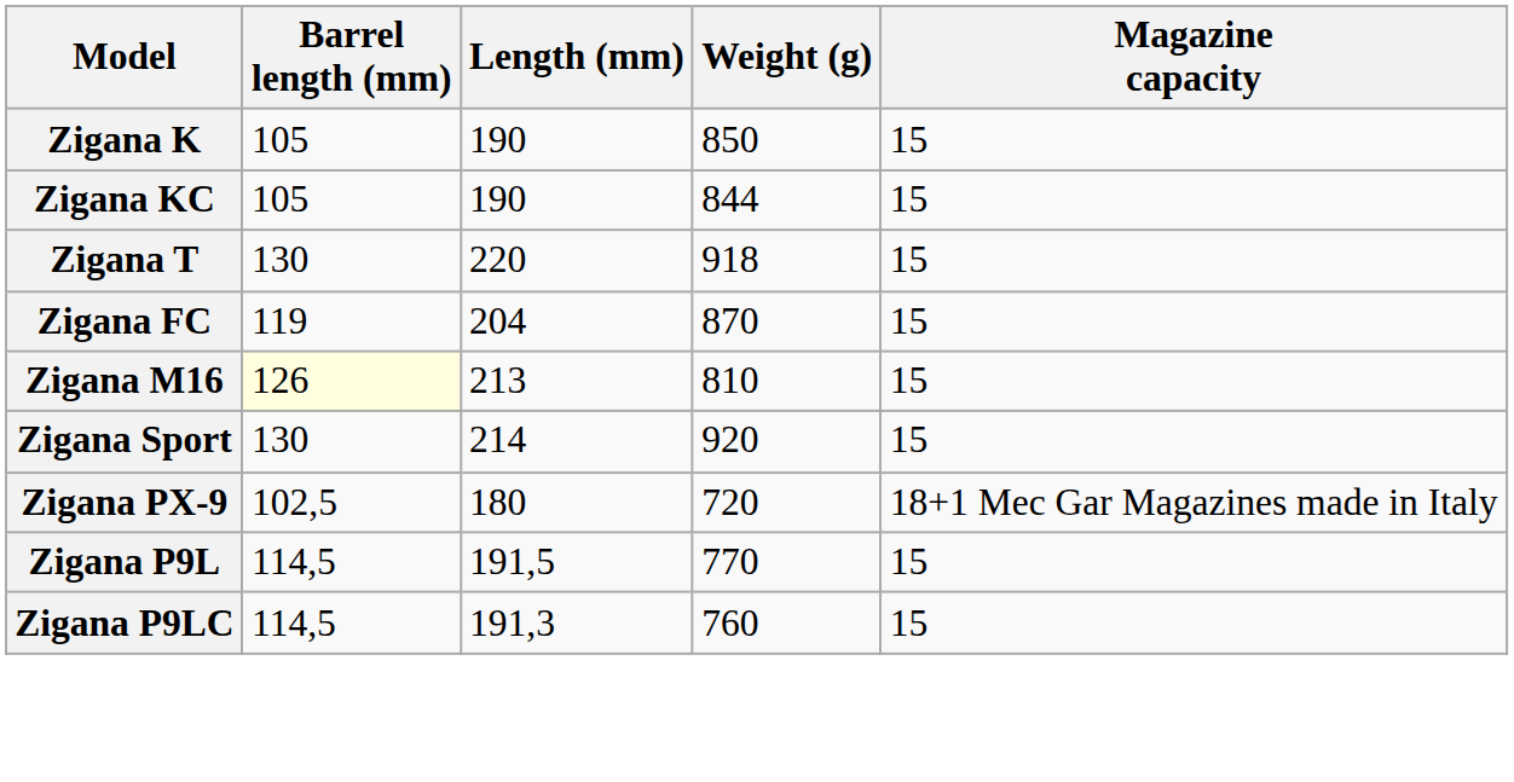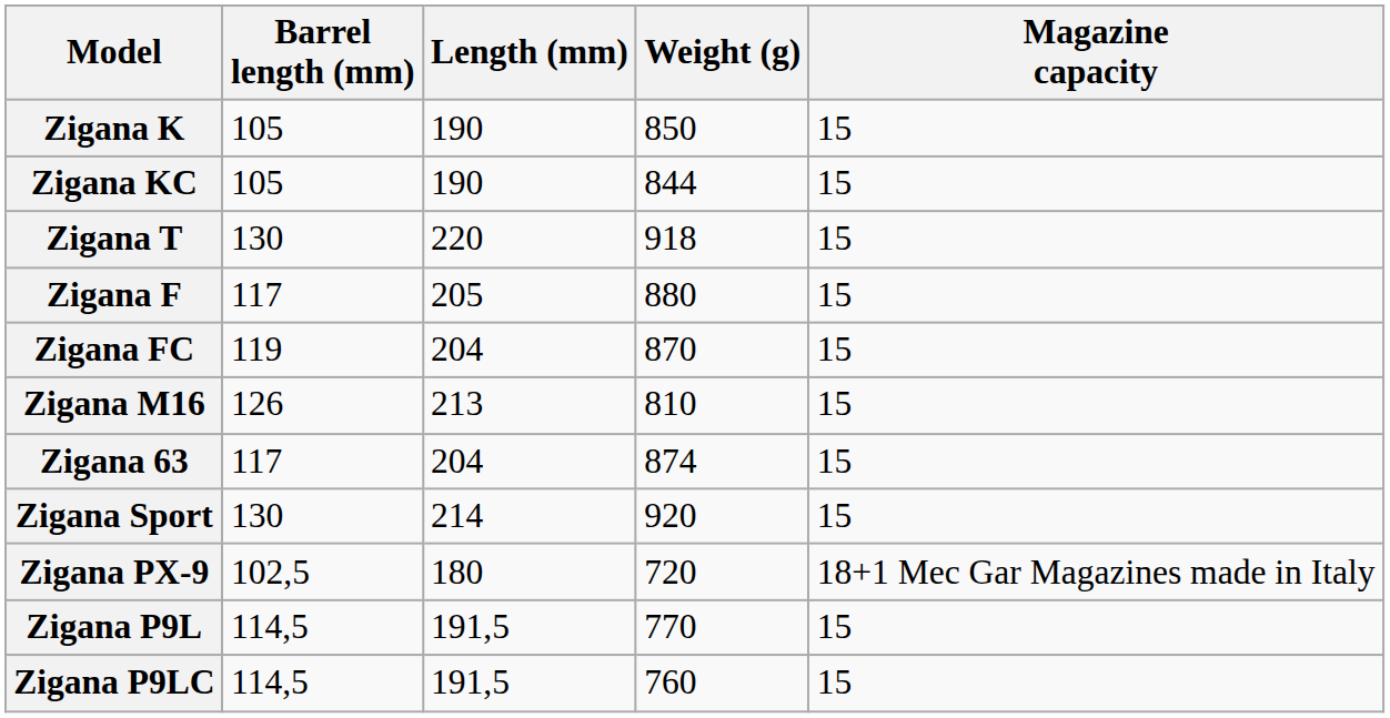+ row: Zigana F | 117 | 205 | 880 | 15
Zigana M16 | Barrel length (mm): lightyellow background -> no background
+ row: Zigana 63 | 117 | 204 | 874 | 15
Zigana P9LC | Length (mm): 191,3 -> 191,5
